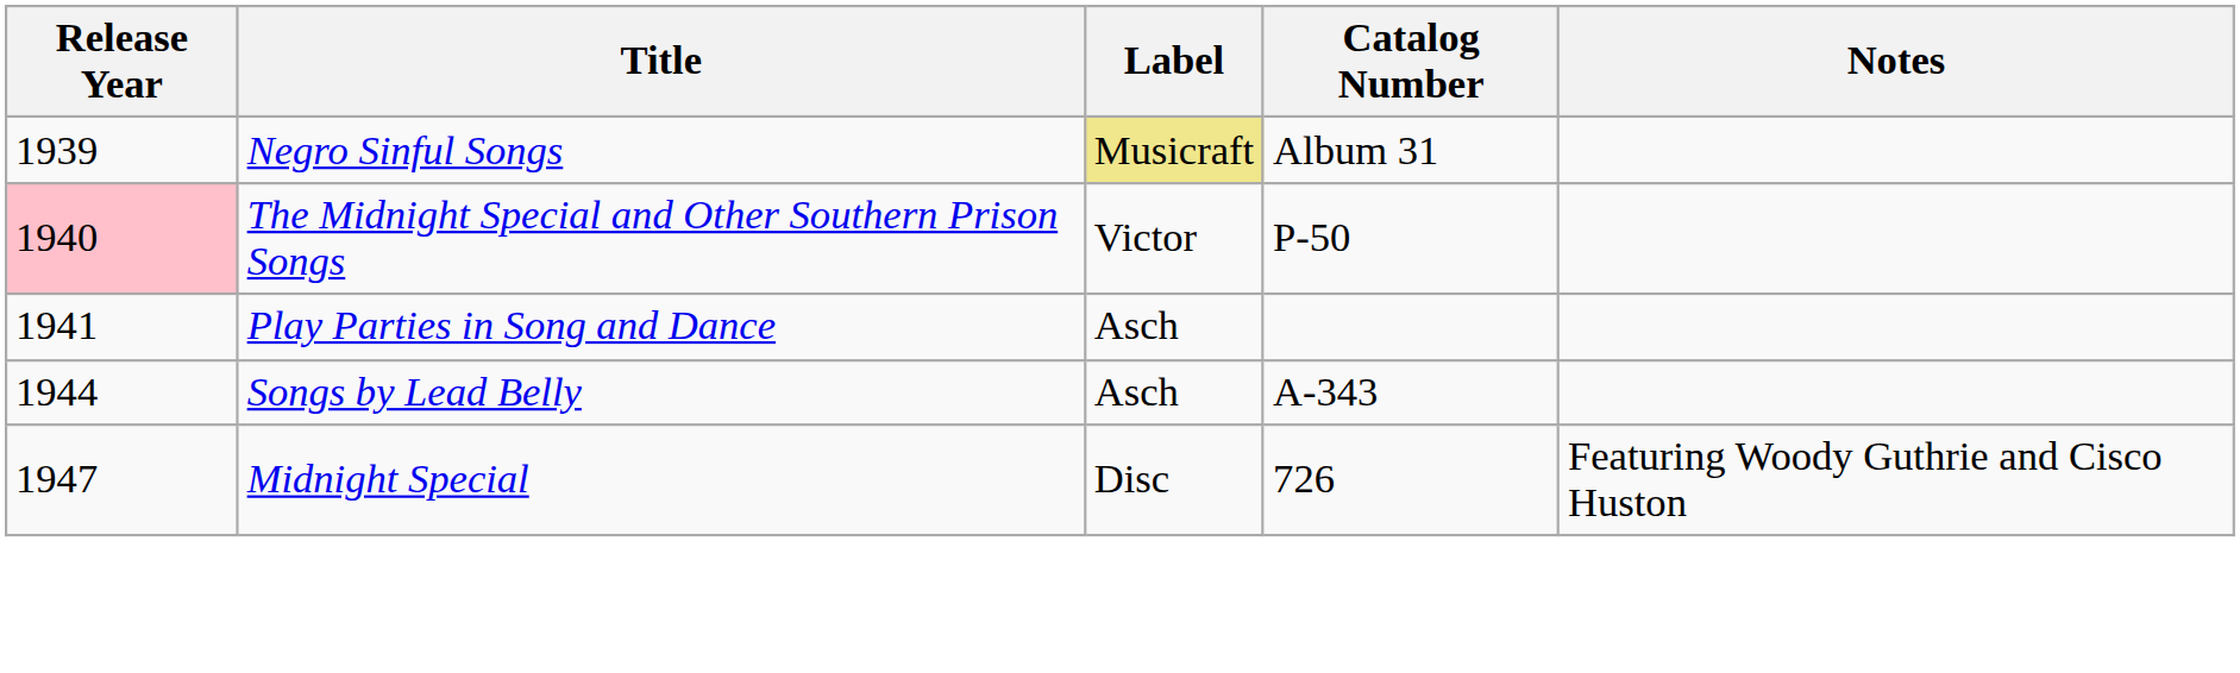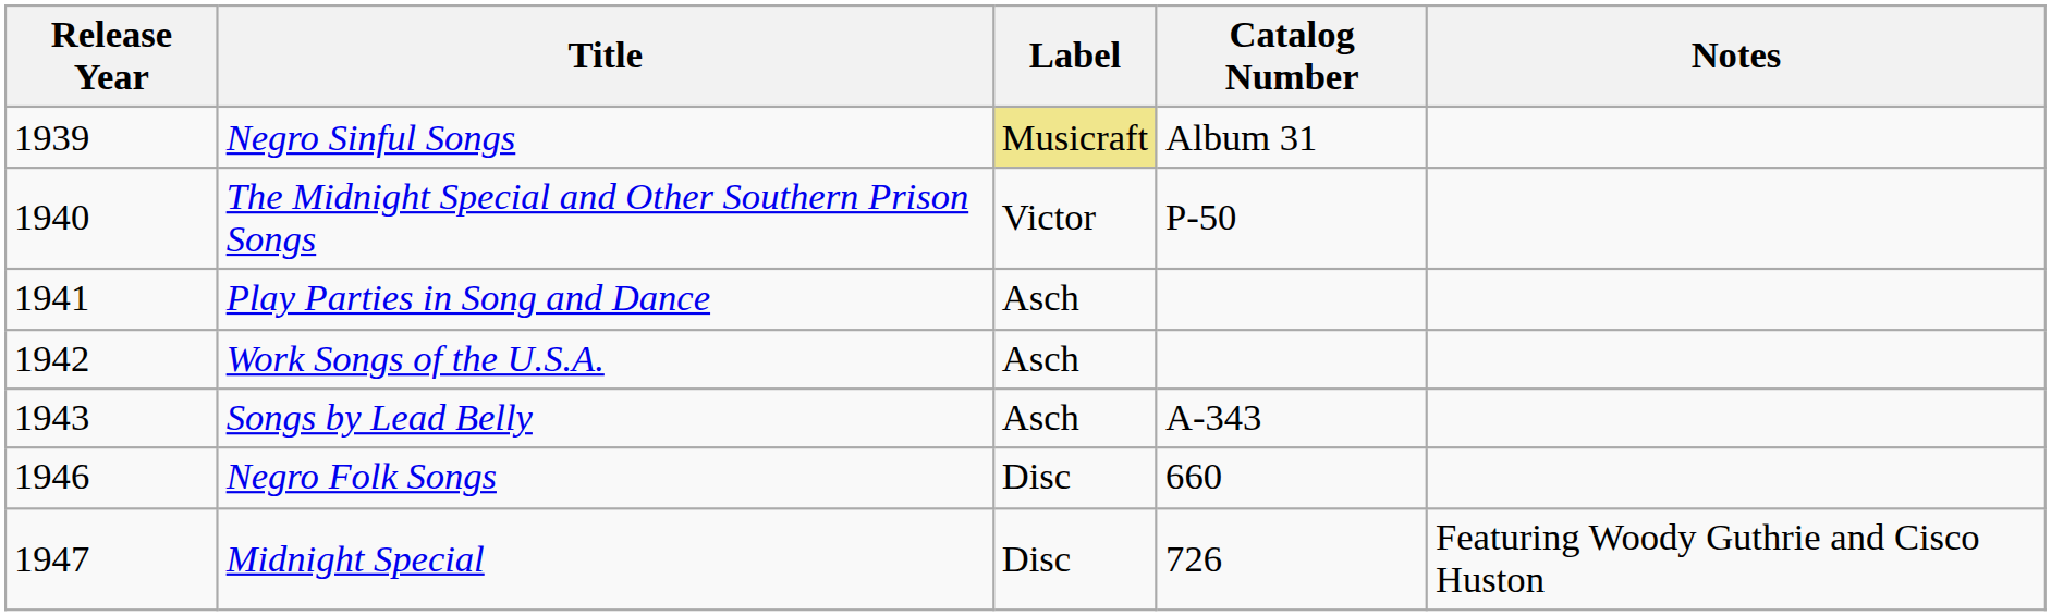The Midnight Special and Other Southern Prison Songs | Release Year: pink background -> no background
+ row: 1942 | Work Songs of the U.S.A. | Asch
Songs by Lead Belly | Release Year: 1944 -> 1943
+ row: 1946 | Negro Folk Songs | Disc | 660
